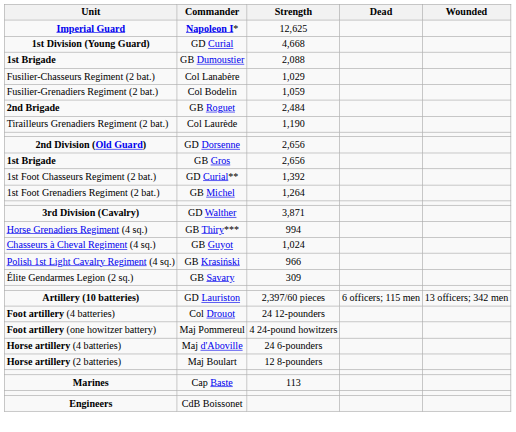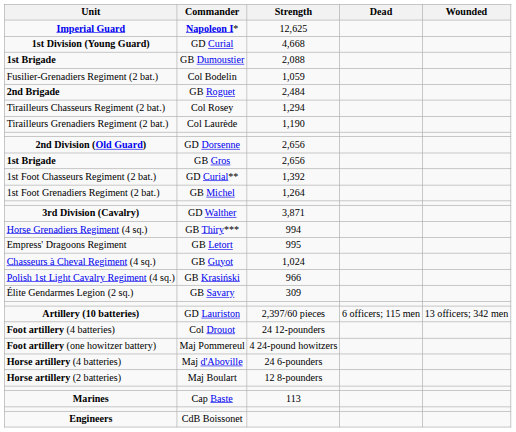- row: Fusilier-Chasseurs Regiment (2 bat.) | Col Lanabère | 1,029
+ row: Tirailleurs Chasseurs Regiment (2 bat.) | Col Rosey | 1,294
+ row: Empress' Dragoons Regiment | GB Letort | 995
